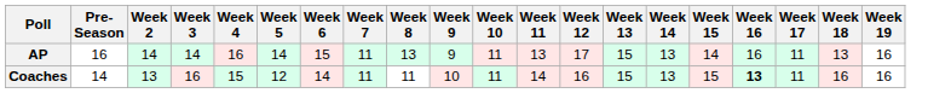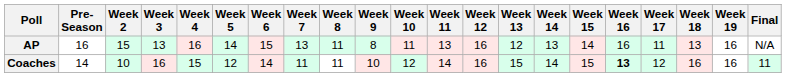+ column: Final | N/A | 11
AP | Week 2: 14 -> 15
AP | Week 3: 14 -> 13
AP | Week 7: 11 -> 13
AP | Week 8: 13 -> 11
AP | Week 9: 9 -> 8
AP | Week 12: 17 -> 16
AP | Week 13: 15 -> 12
Coaches | Week 2: 13 -> 10
Coaches | Week 10: 11 -> 12
Coaches | Week 14: 13 -> 14
Coaches | Week 17: 11 -> 12
